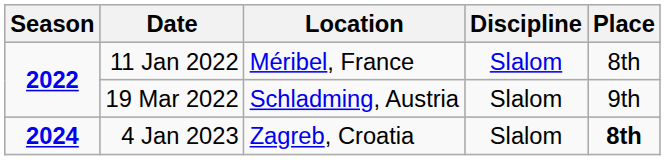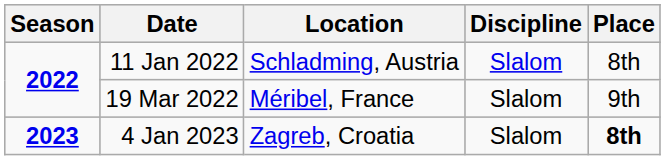11 Jan 2022 | Location: Méribel, France -> Schladming, Austria
19 Mar 2022 | Location: Schladming, Austria -> Méribel, France
4 Jan 2023 | Season: 2024 -> 2023
